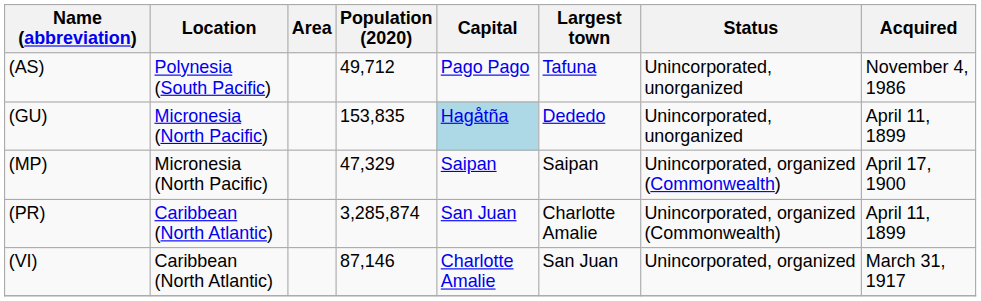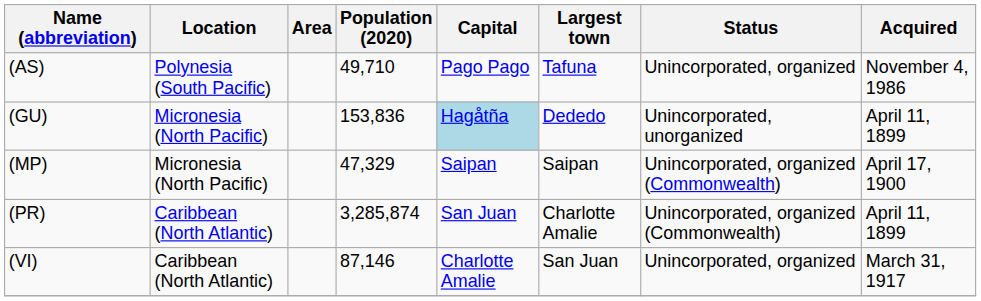(AS) | Population (2020): 49,712 -> 49,710
(AS) | Status: Unincorporated, unorganized -> Unincorporated, organized
(GU) | Population (2020): 153,835 -> 153,836
